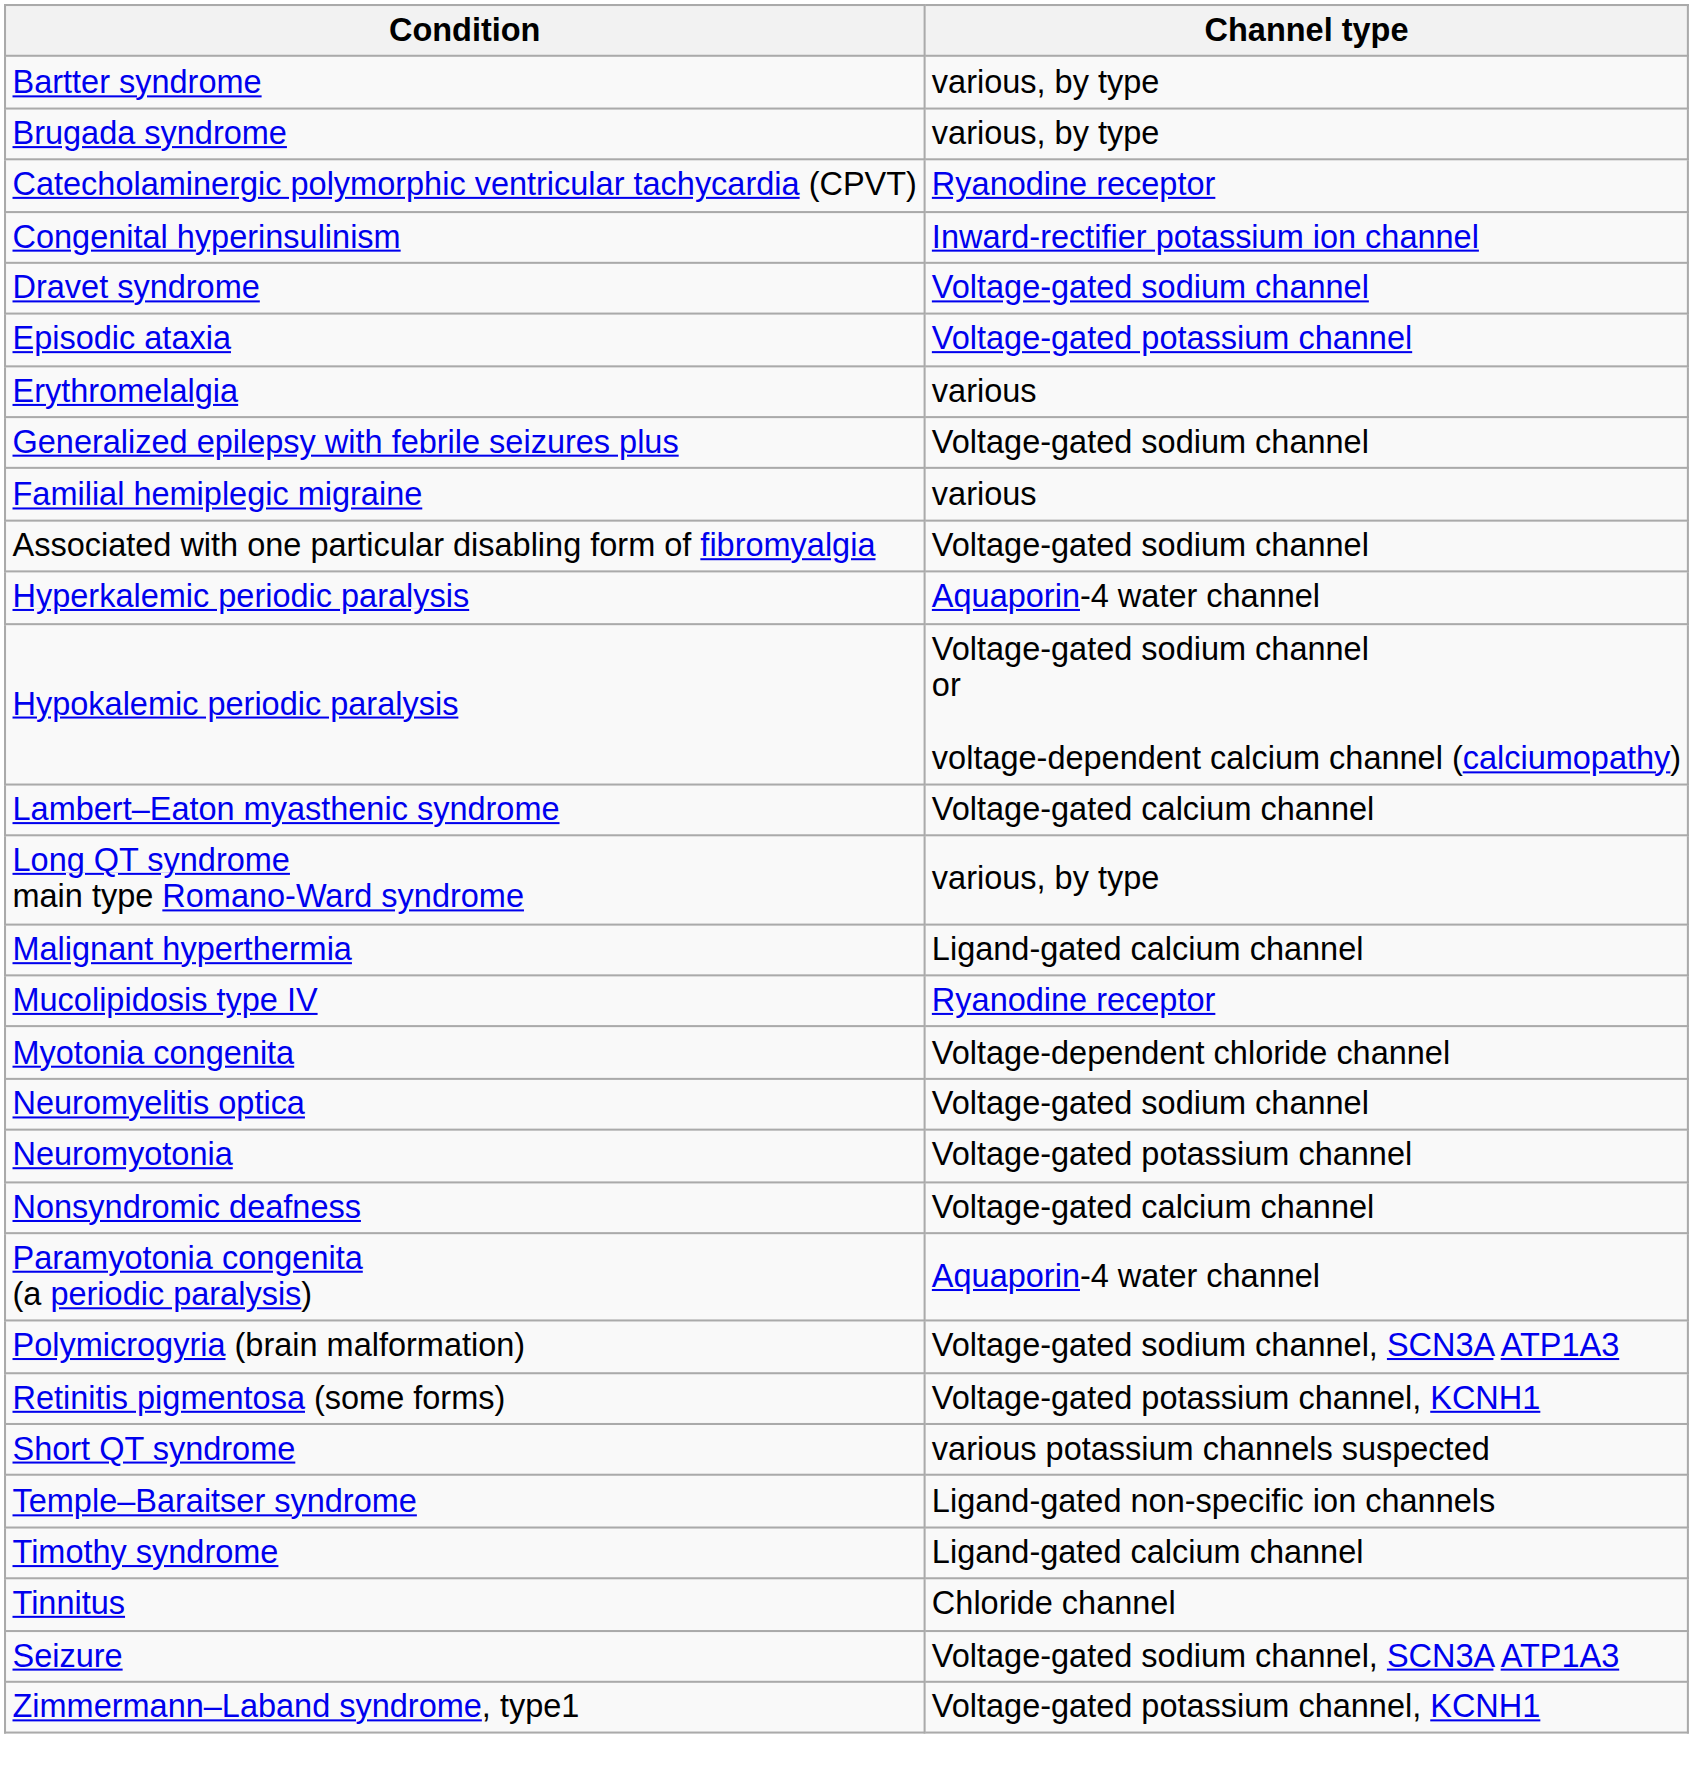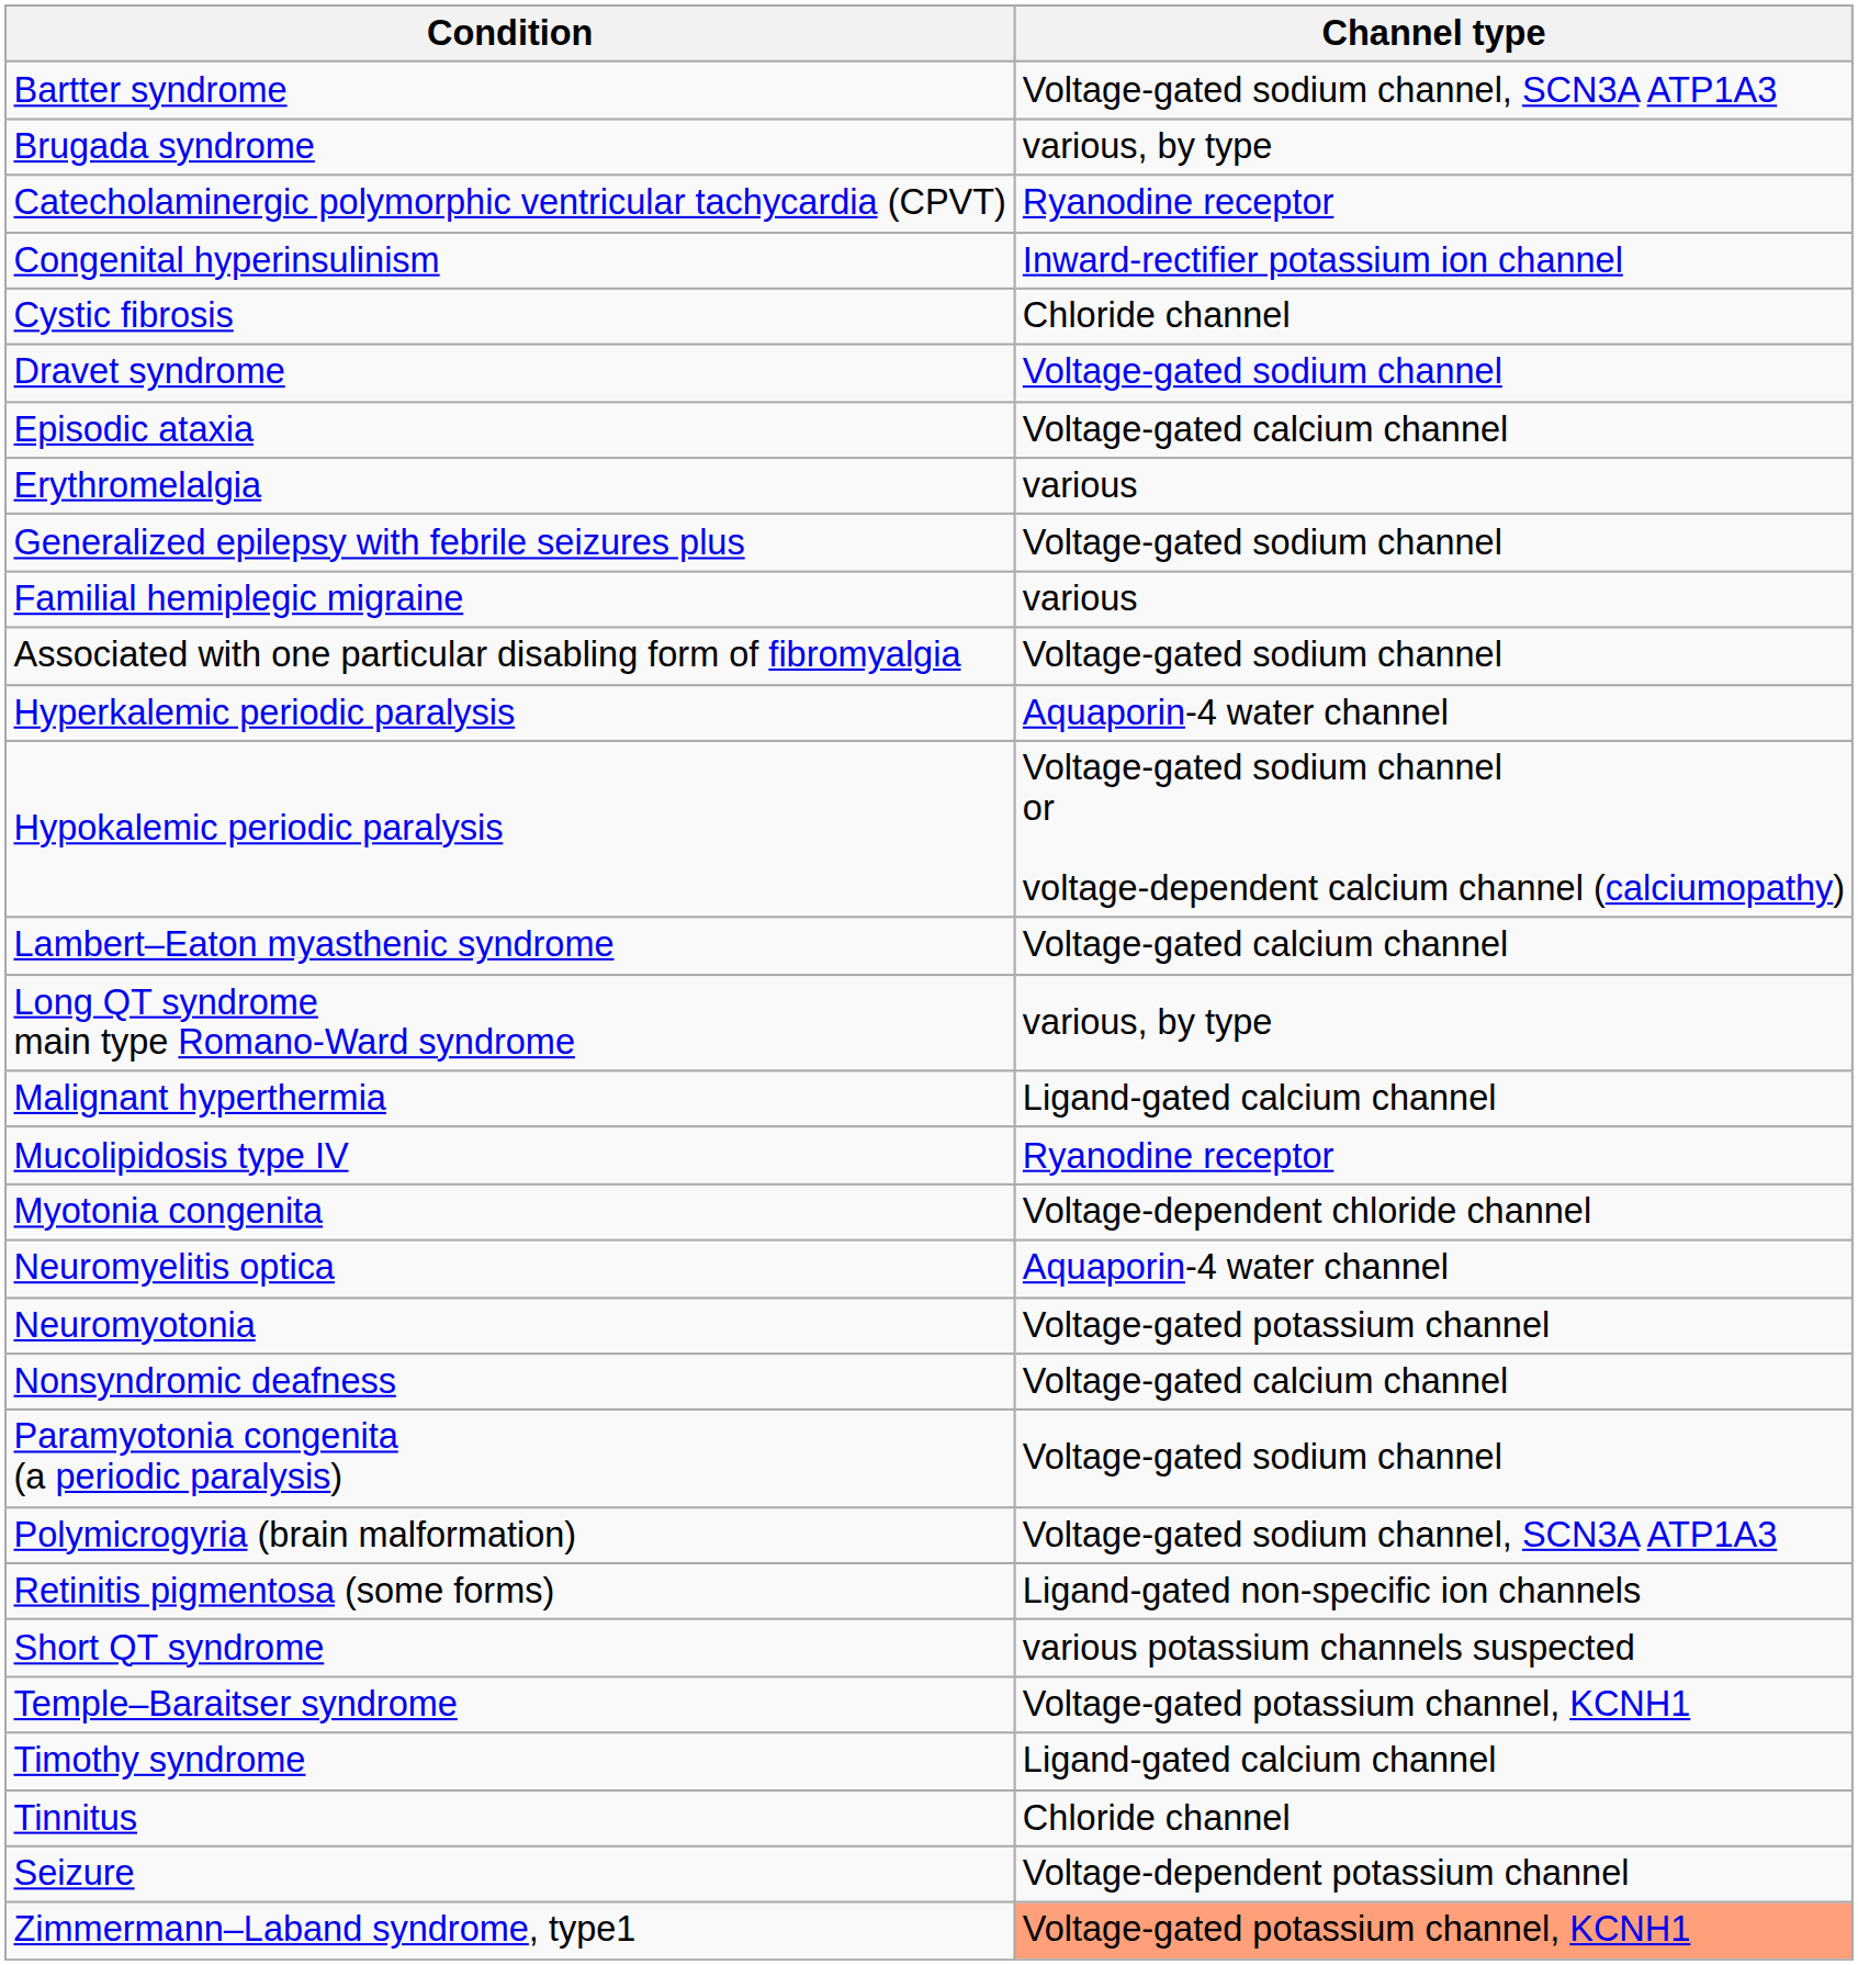Bartter syndrome | Channel type: various, by type -> Voltage-gated sodium channel, SCN3A ATP1A3
+ row: Cystic fibrosis | Chloride channel
Episodic ataxia | Channel type: Voltage-gated potassium channel -> Voltage-gated calcium channel
Neuromyelitis optica | Channel type: Voltage-gated sodium channel -> Aquaporin-4 water channel
Paramyotonia congenita (a periodic paralysis) | Channel type: Aquaporin-4 water channel -> Voltage-gated sodium channel
Retinitis pigmentosa (some forms) | Channel type: Voltage-gated potassium channel, KCNH1 -> Ligand-gated non-specific ion channels
Temple–Baraitser syndrome | Channel type: Ligand-gated non-specific ion channels -> Voltage-gated potassium channel, KCNH1
Seizure | Channel type: Voltage-gated sodium channel, SCN3A ATP1A3 -> Voltage-dependent potassium channel
Zimmermann–Laband syndrome, type1 | Channel type: no background -> lightsalmon background
